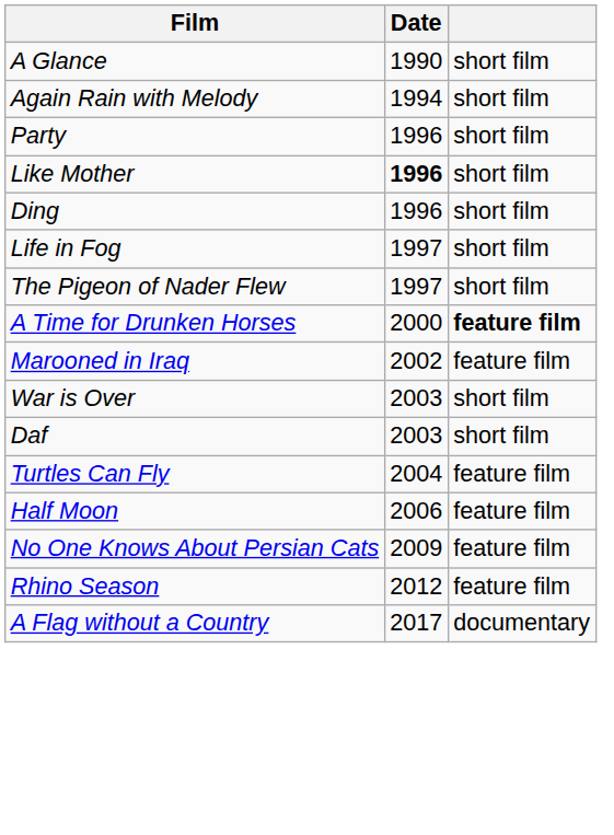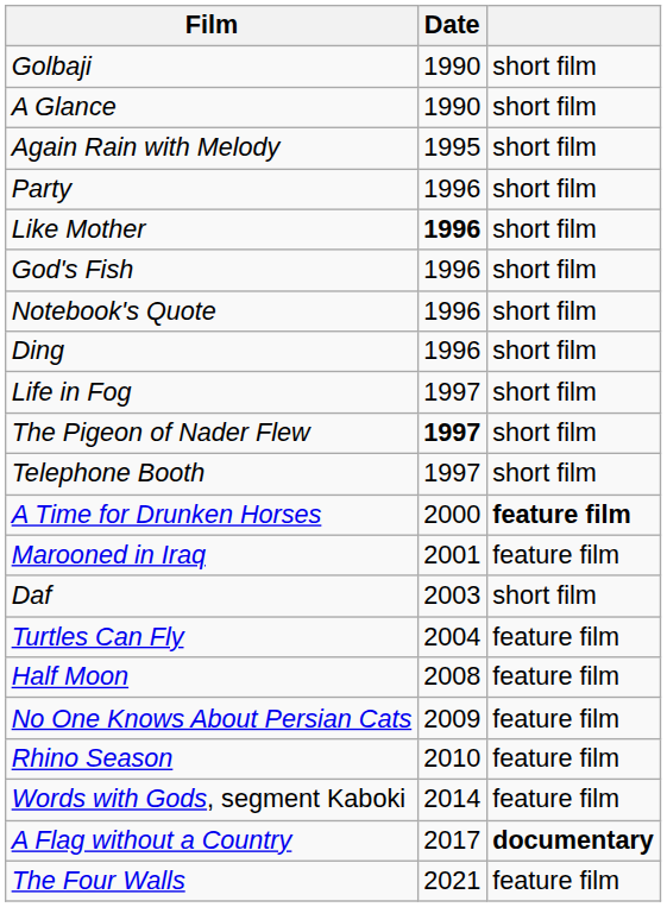+ row: Golbaji | 1990 | short film
Again Rain with Melody | Date: 1994 -> 1995
+ row: God's Fish | 1996 | short film
+ row: Notebook's Quote | 1996 | short film
The Pigeon of Nader Flew | Date: normal -> bold
+ row: Telephone Booth | 1997 | short film
Marooned in Iraq | Date: 2002 -> 2001
- row: War is Over | 2003 | short film
Half Moon | Date: 2006 -> 2008
Rhino Season | Date: 2012 -> 2010
+ row: Words with Gods, segment Kaboki | 2014 | feature film
A Flag without a Country | column 3: normal -> bold
+ row: The Four Walls | 2021 | feature film
